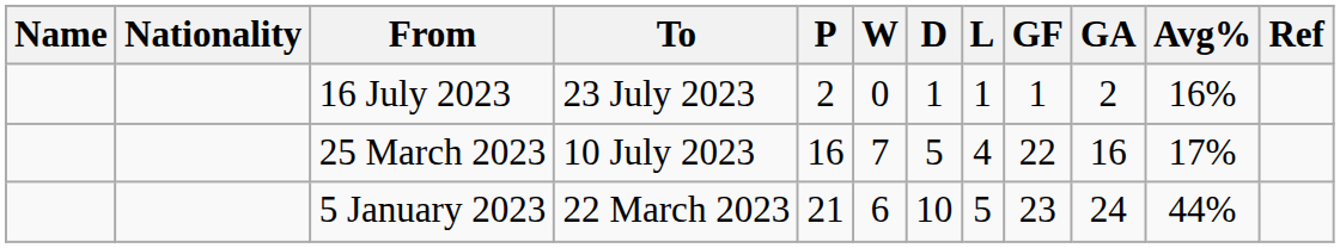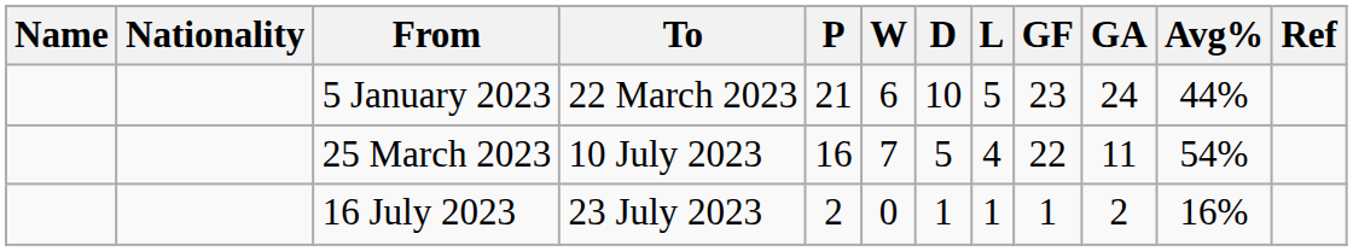rows swapped: 5 January 2023 <-> 16 July 2023
25 March 2023 | GA: 16 -> 11
25 March 2023 | Avg%: 17% -> 54%
